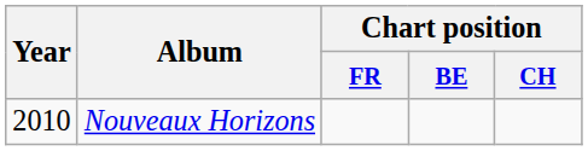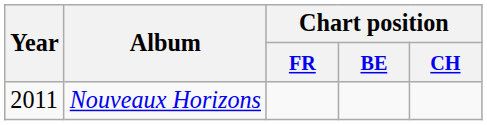Nouveaux Horizons | Year: 2010 -> 2011
